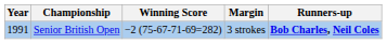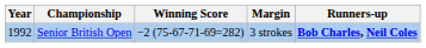Senior British Open | Year: 1991 -> 1992
